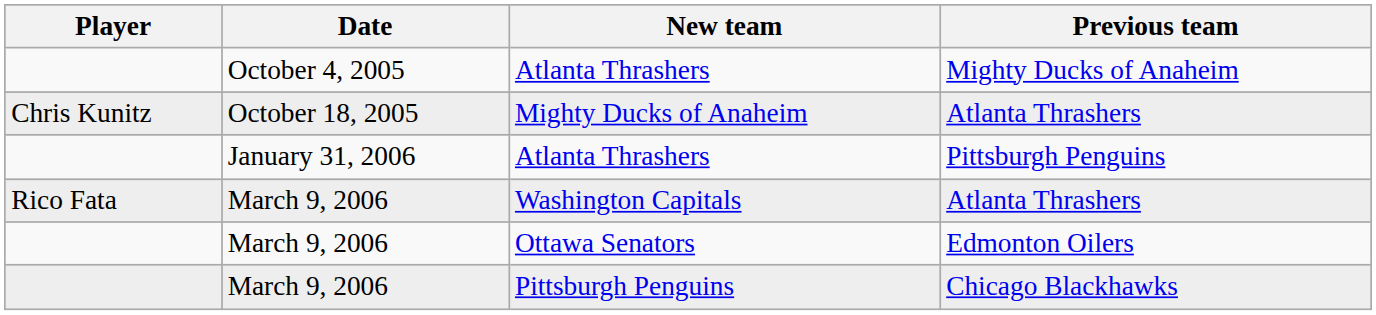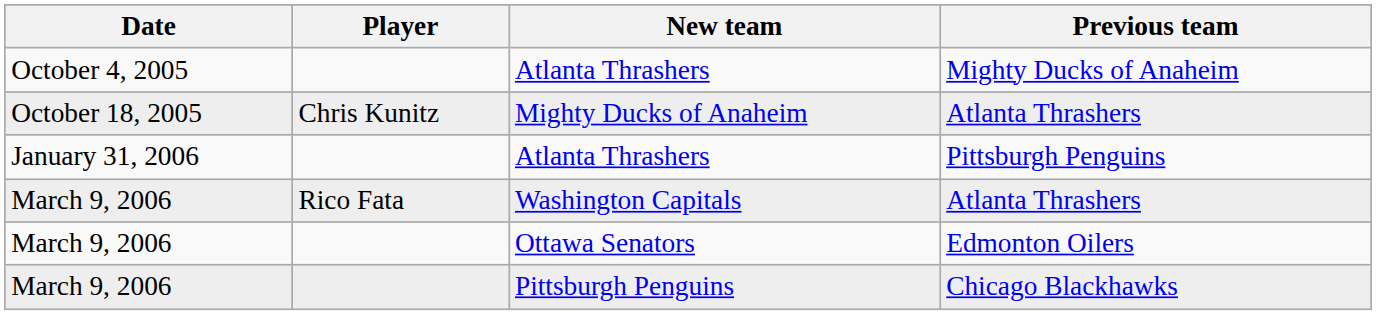columns swapped: Date <-> Player
